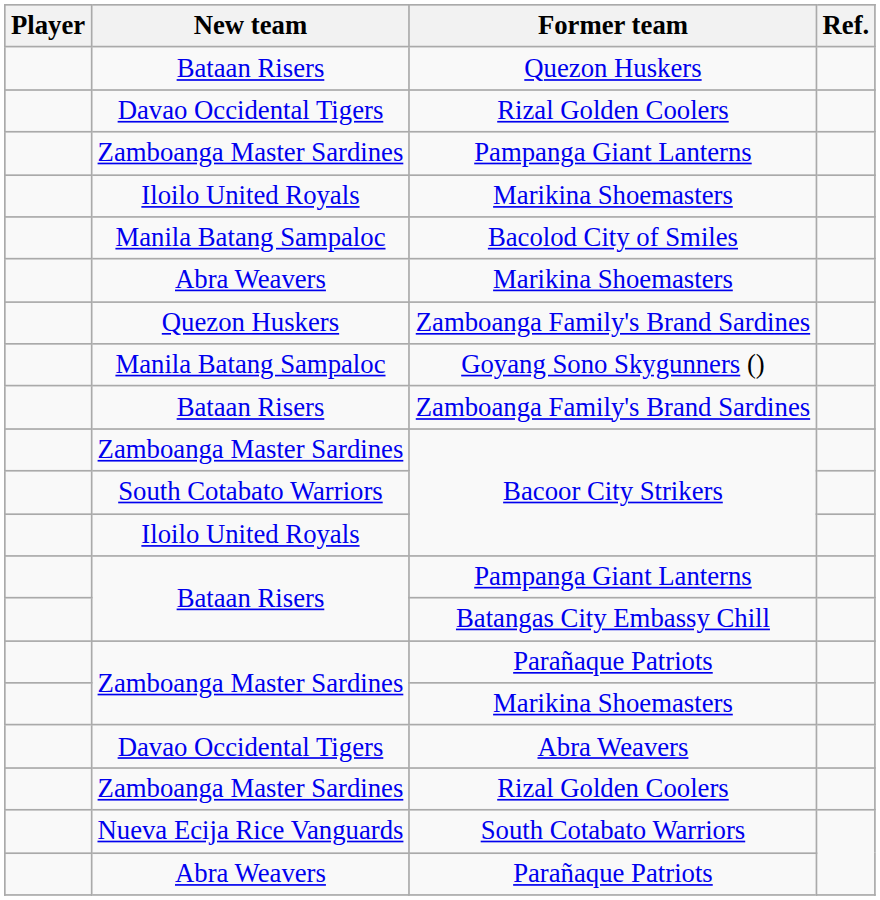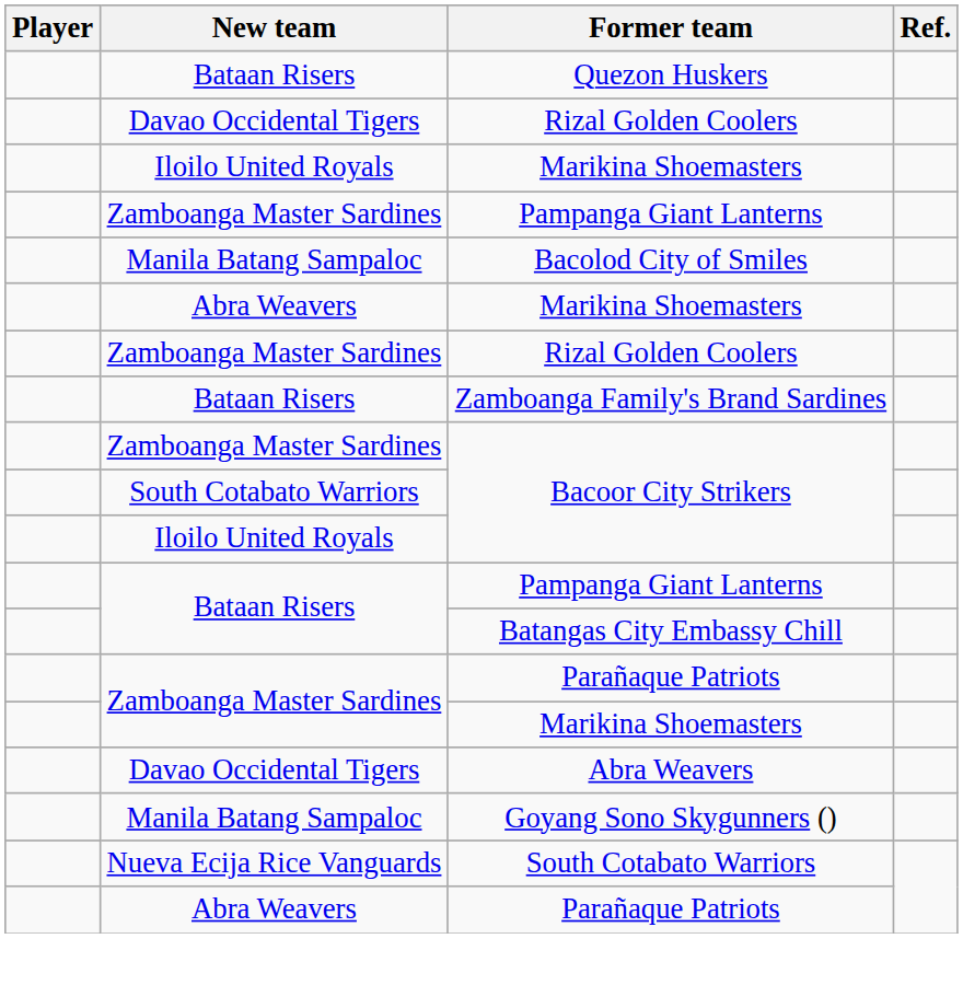rows swapped: Zamboanga Master Sardines / Pampanga Giant Lanterns <-> Iloilo United Royals / Marikina Shoemasters
- row: Quezon Huskers | Zamboanga Family's Brand Sardines
rows swapped: Zamboanga Master Sardines / Rizal Golden Coolers <-> Goyang Sono Skygunners ()
